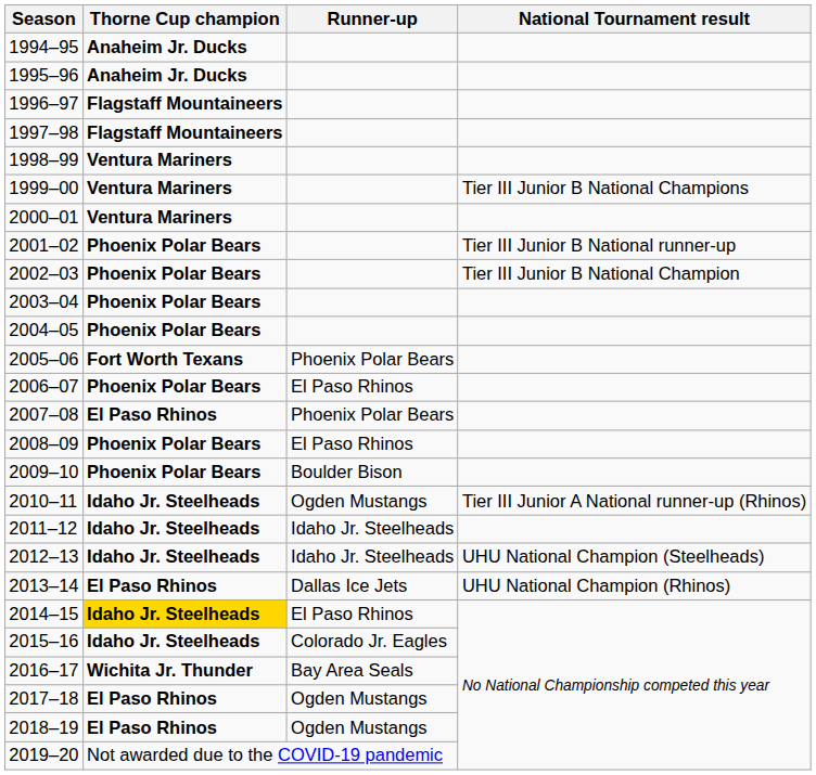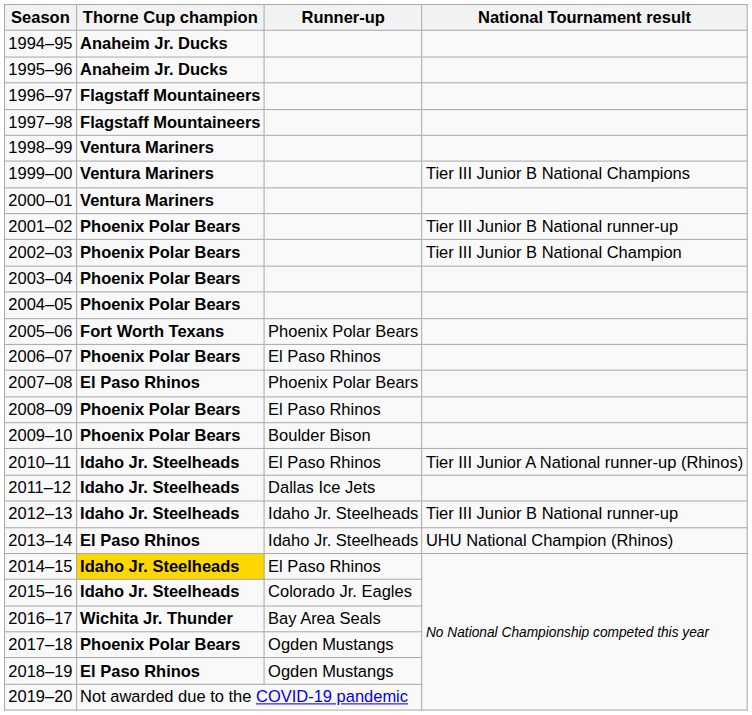2010–11 | Runner-up: Ogden Mustangs -> El Paso Rhinos
2011–12 | Runner-up: Idaho Jr. Steelheads -> Dallas Ice Jets
2012–13 | National Tournament result: UHU National Champion (Steelheads) -> Tier III Junior B National runner-up
2013–14 | Runner-up: Dallas Ice Jets -> Idaho Jr. Steelheads
2017–18 | Thorne Cup champion: El Paso Rhinos -> Phoenix Polar Bears
